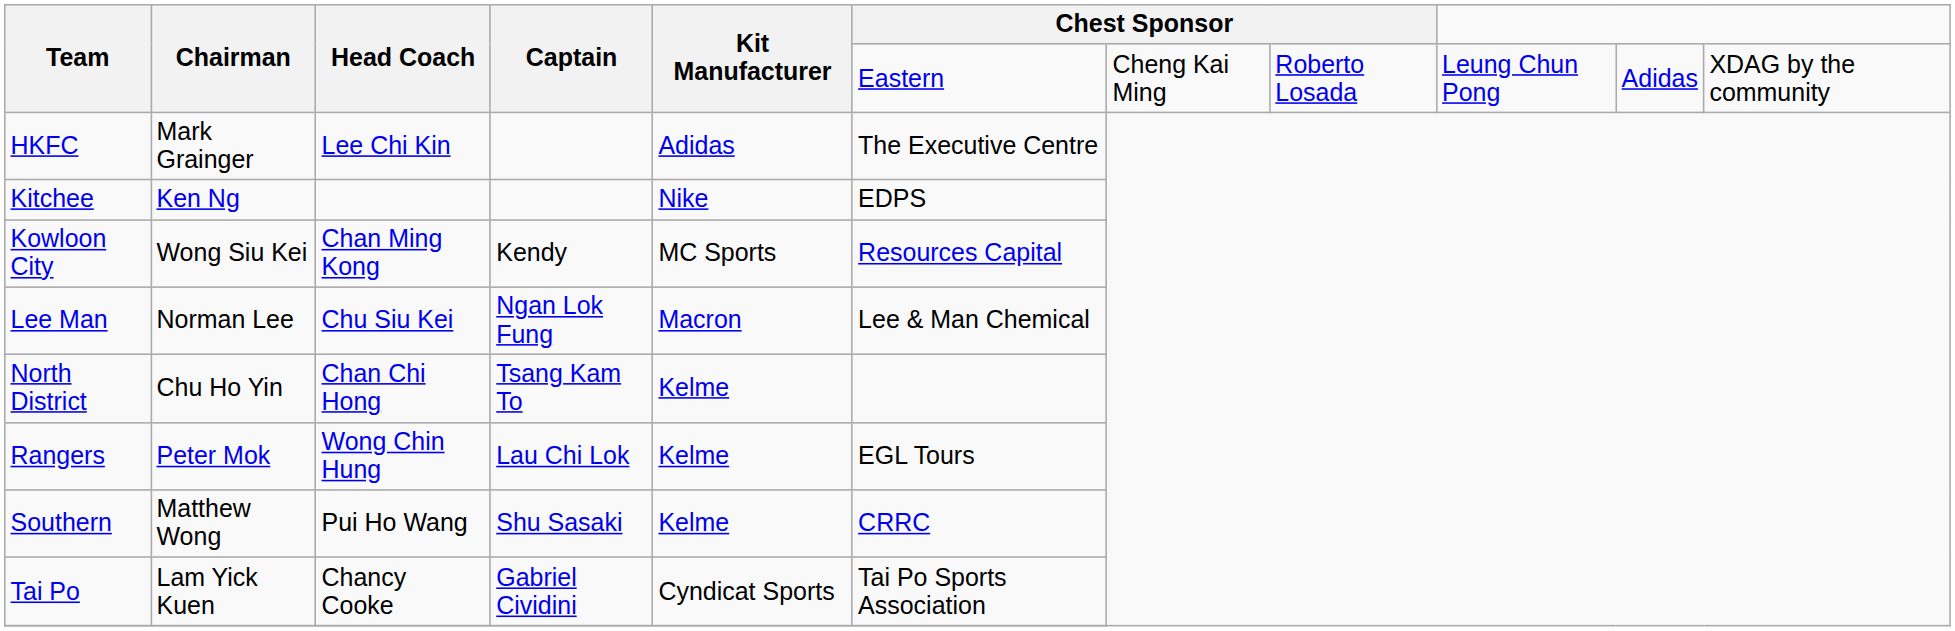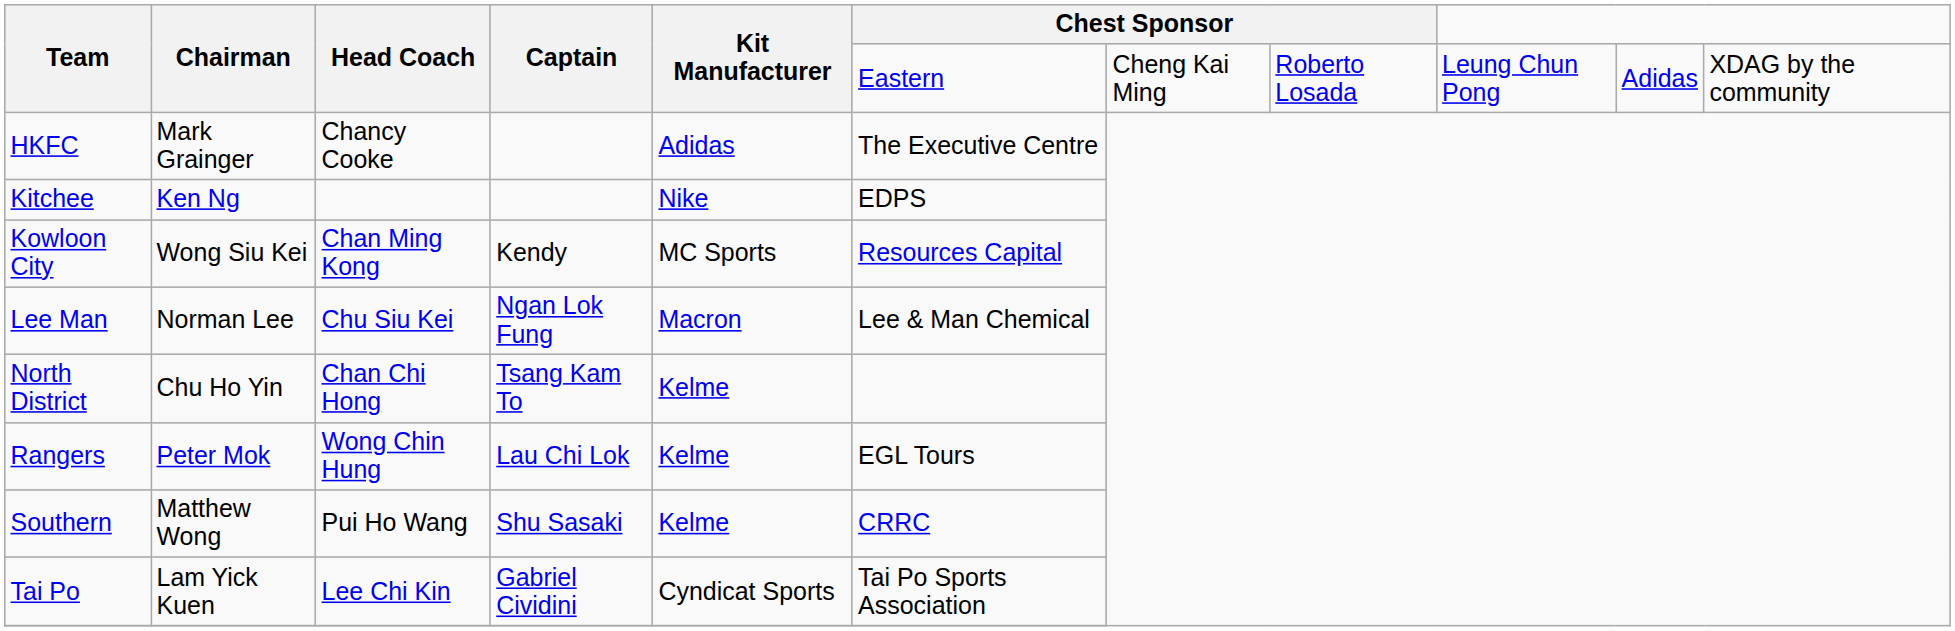HKFC | Head Coach: Lee Chi Kin -> Chancy Cooke
Tai Po | Head Coach: Chancy Cooke -> Lee Chi Kin
